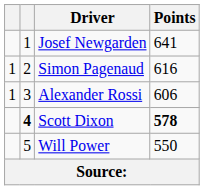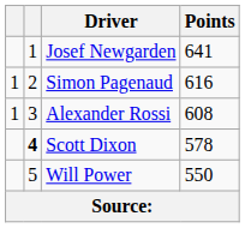Alexander Rossi | Points: 606 -> 608
Scott Dixon | Points: bold -> normal
